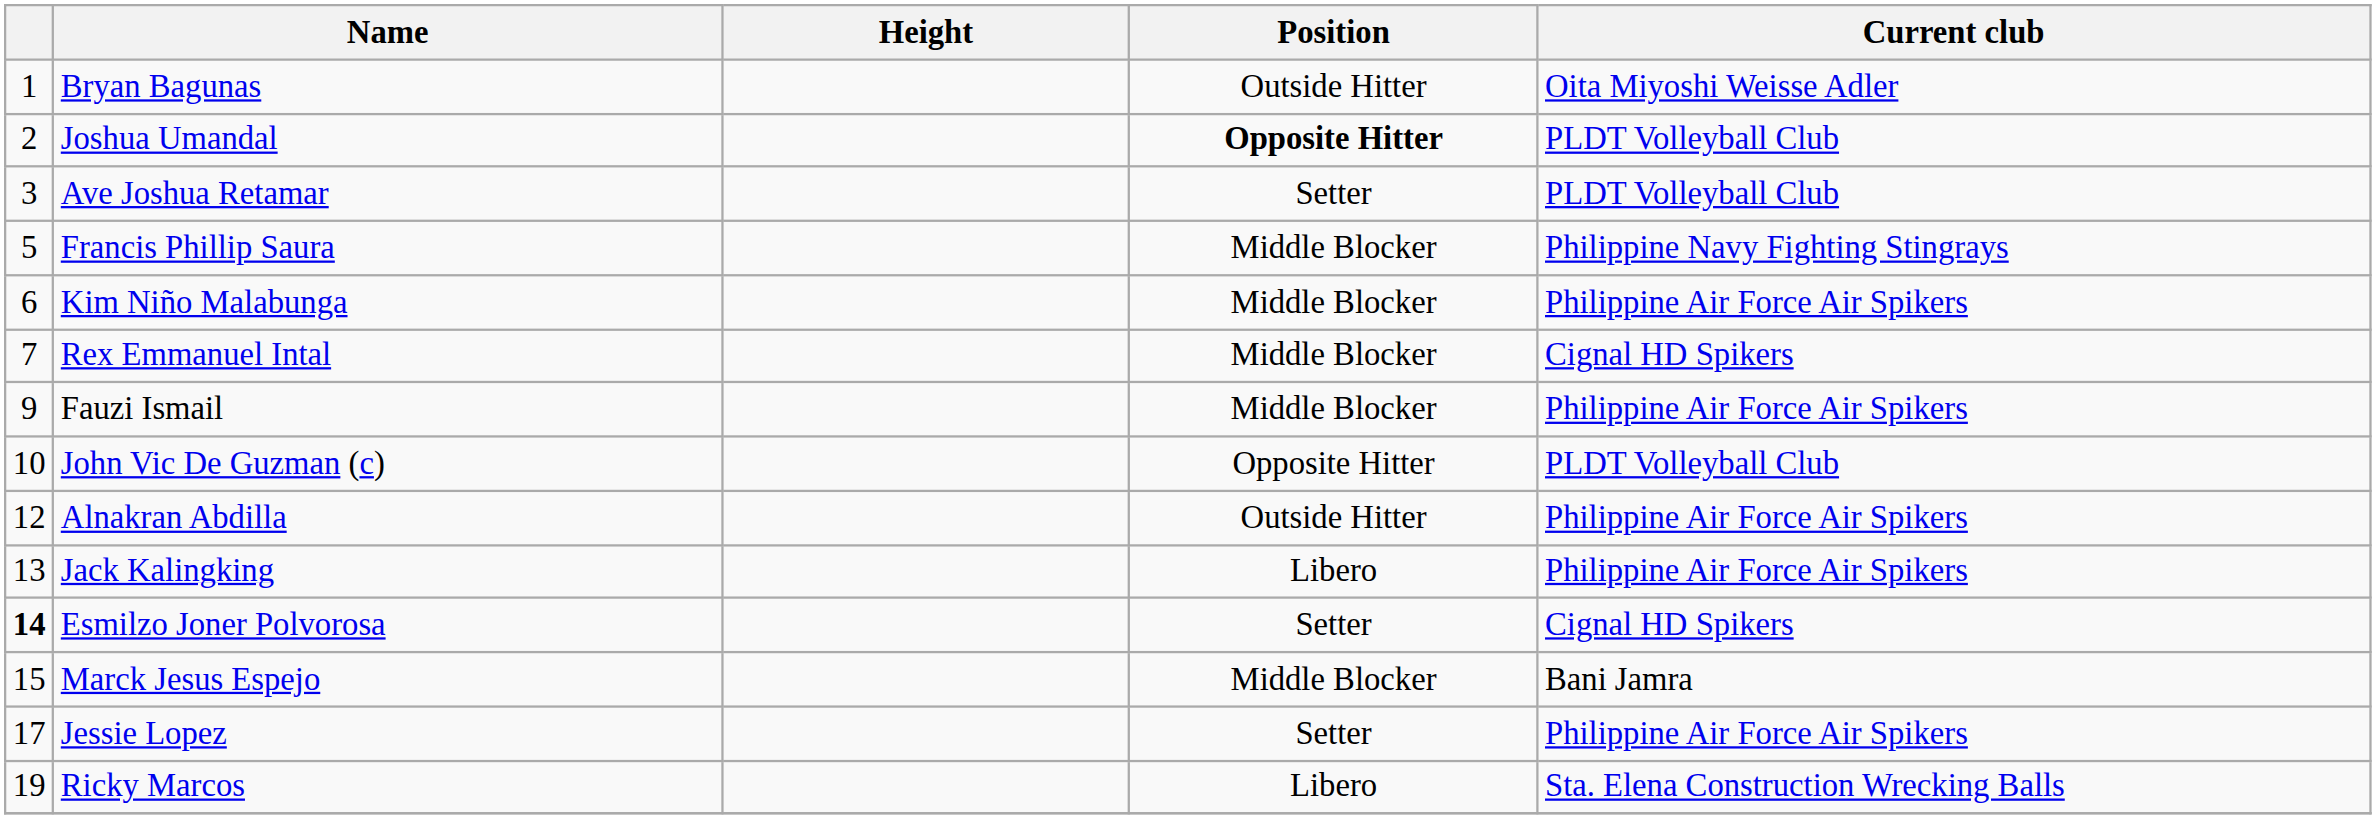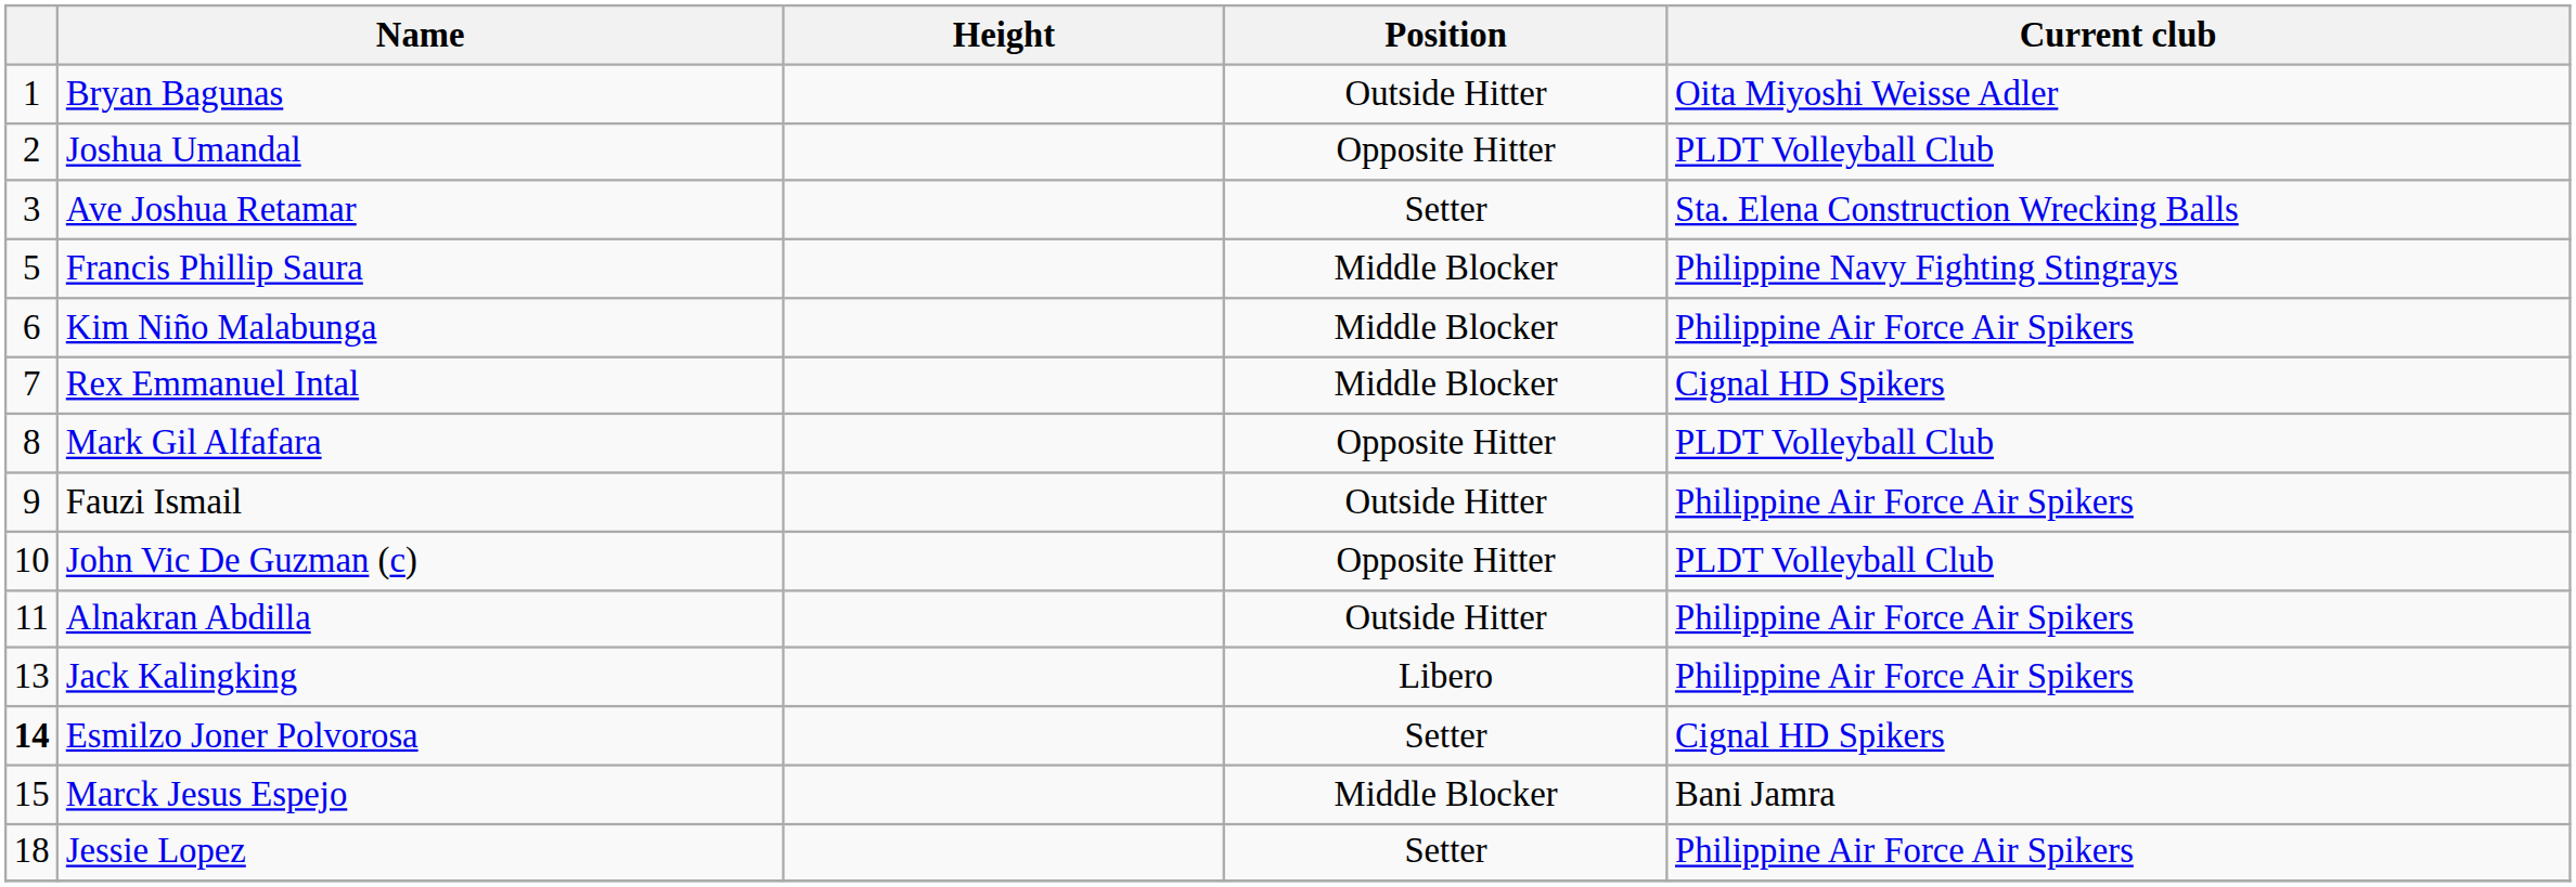Joshua Umandal | Position: bold -> normal
Ave Joshua Retamar | Current club: PLDT Volleyball Club -> Sta. Elena Construction Wrecking Balls
+ row: 8 | Mark Gil Alfafara | Opposite Hitter | PLDT Volleyball Club
Fauzi Ismail | Position: Middle Blocker -> Outside Hitter
Alnakran Abdilla | column 1: 12 -> 11
Jessie Lopez | column 1: 17 -> 18
- row: 19 | Ricky Marcos | Libero | Sta. Elena Construction Wrecking Balls
